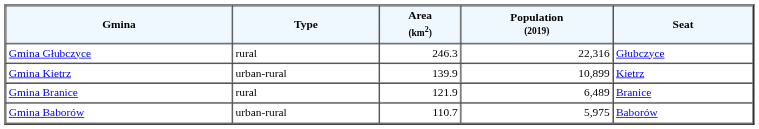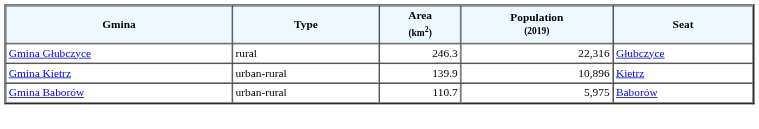Gmina Kietrz | Population (2019): 10,899 -> 10,896
- row: Gmina Branice | rural | 121.9 | 6,489 | Branice
